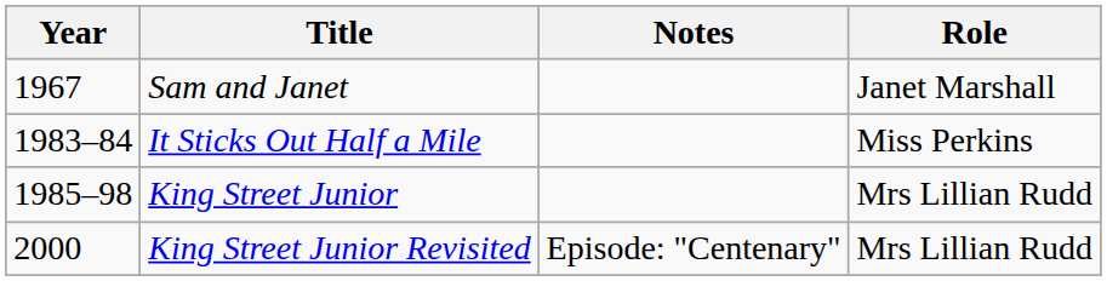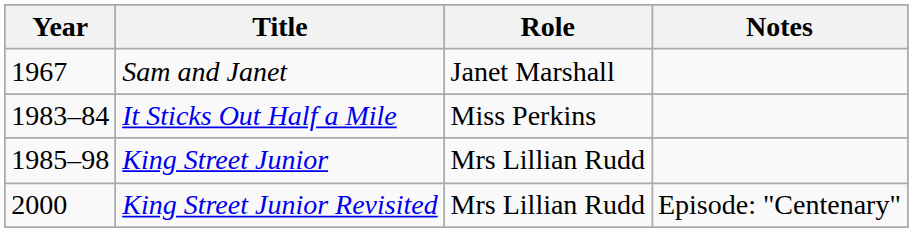columns swapped: Role <-> Notes
